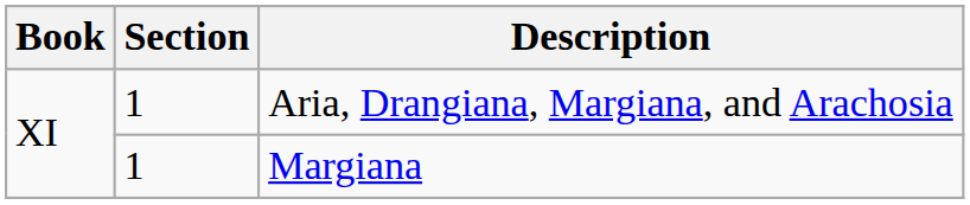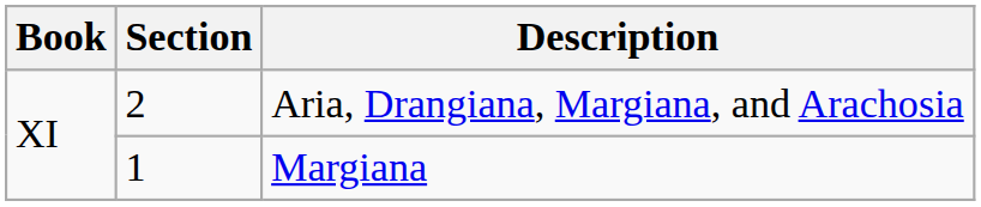Aria, Drangiana, Margiana, and Arachosia | Section: 1 -> 2
